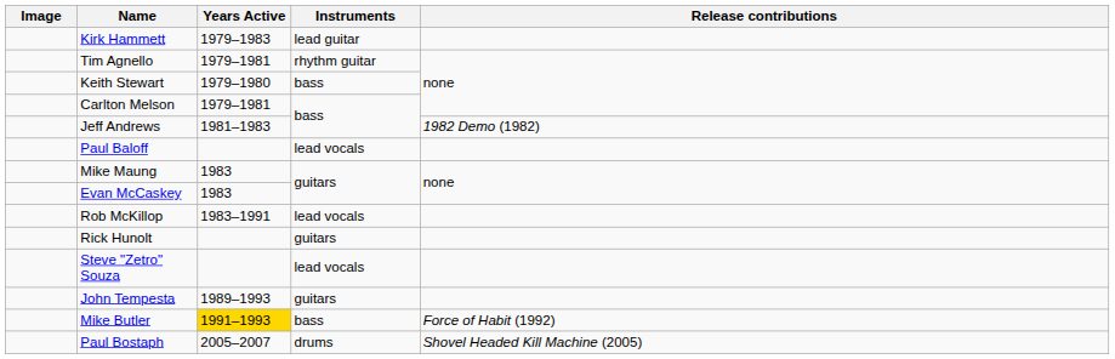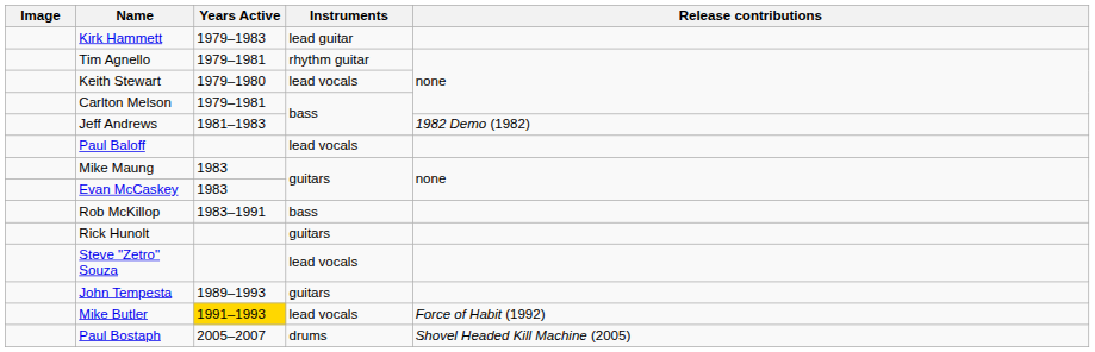Keith Stewart | Instruments: bass -> lead vocals
Rob McKillop | Instruments: lead vocals -> bass
Mike Butler | Instruments: bass -> lead vocals
